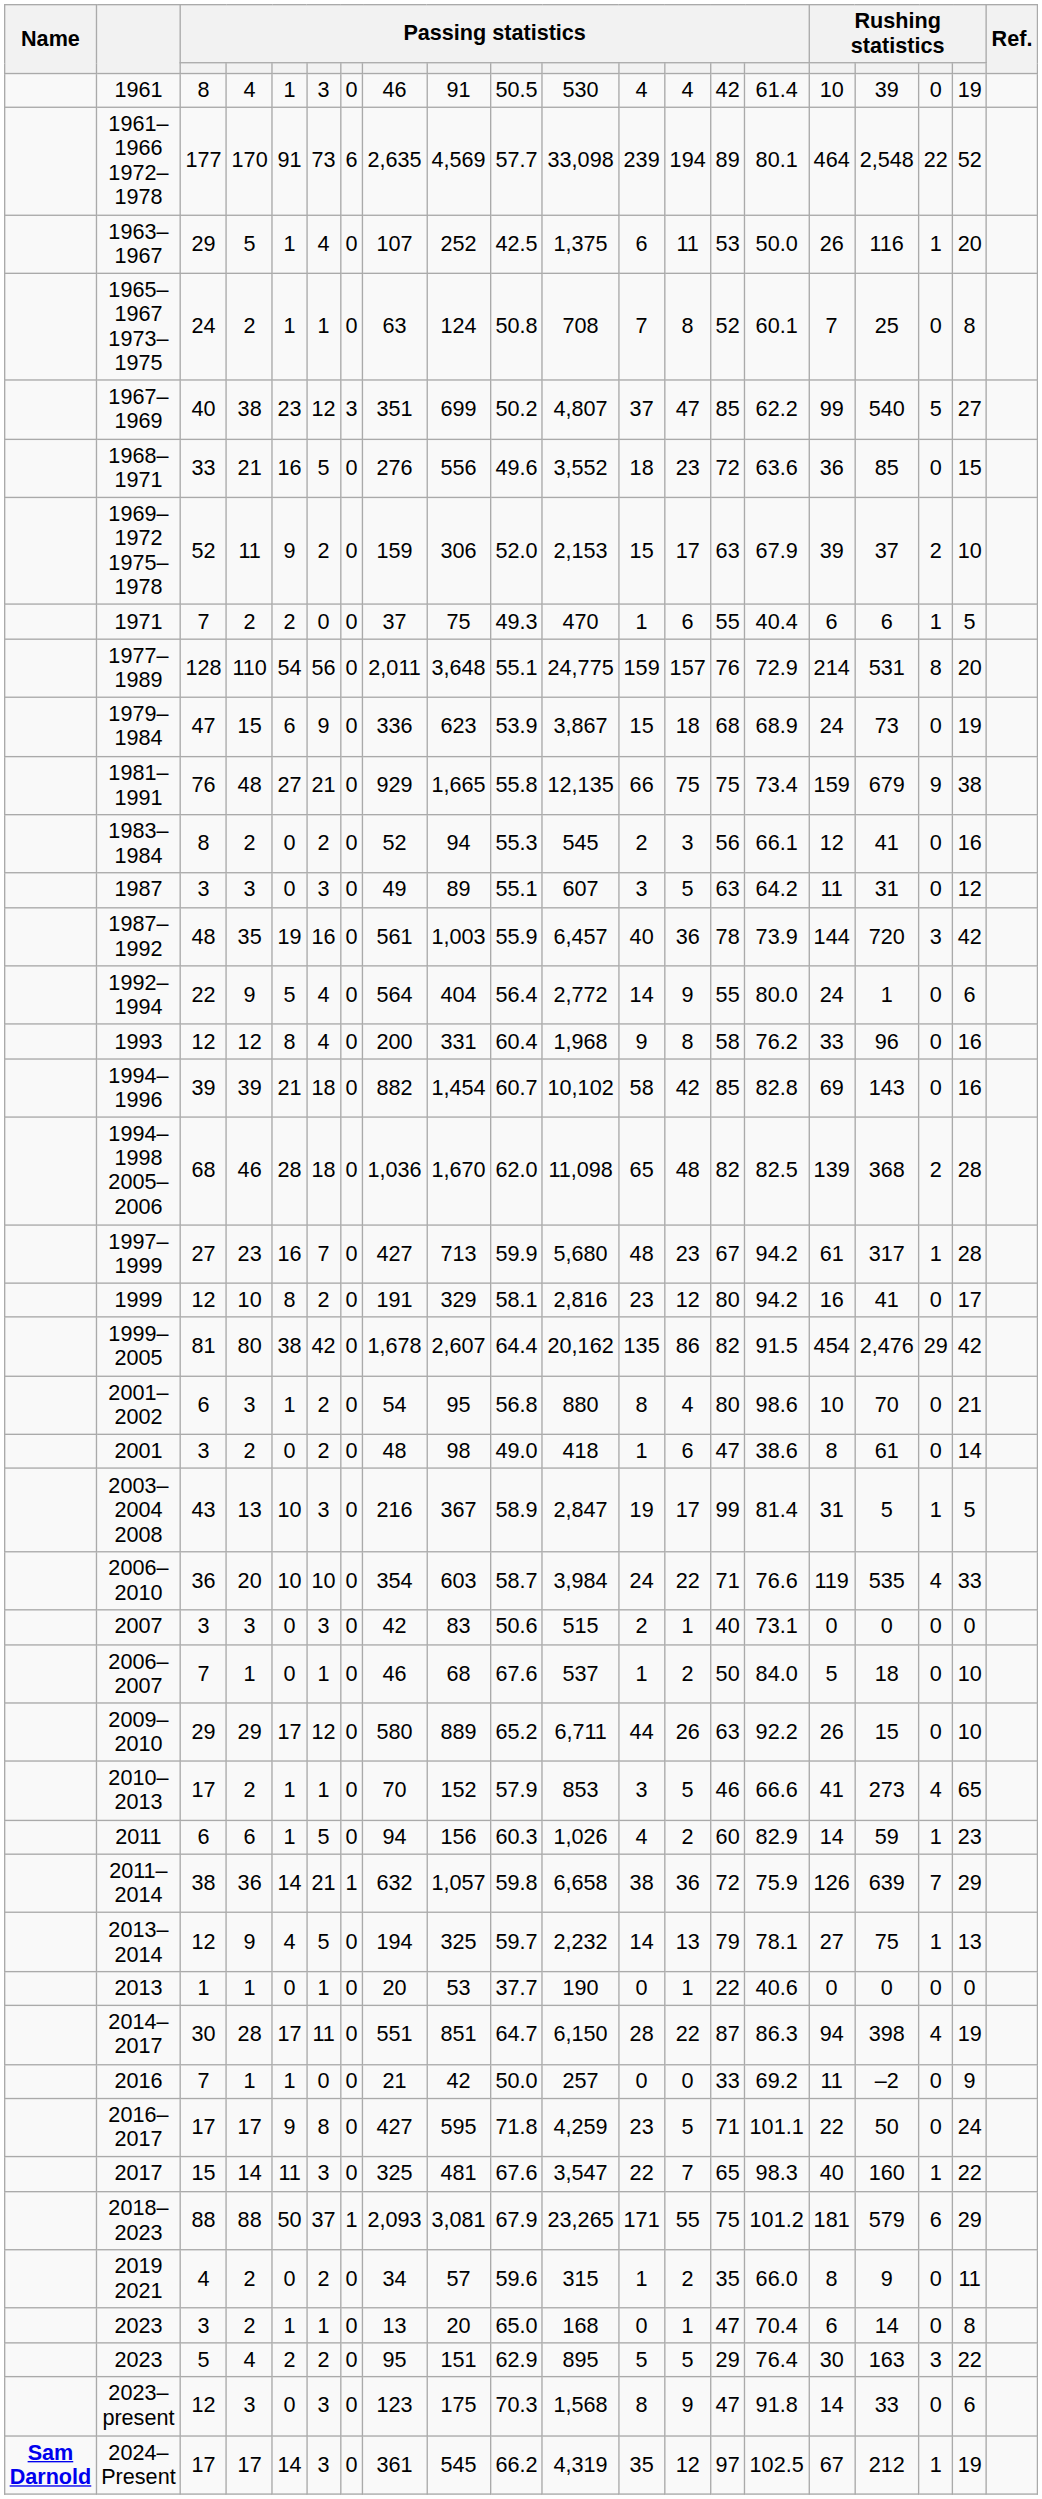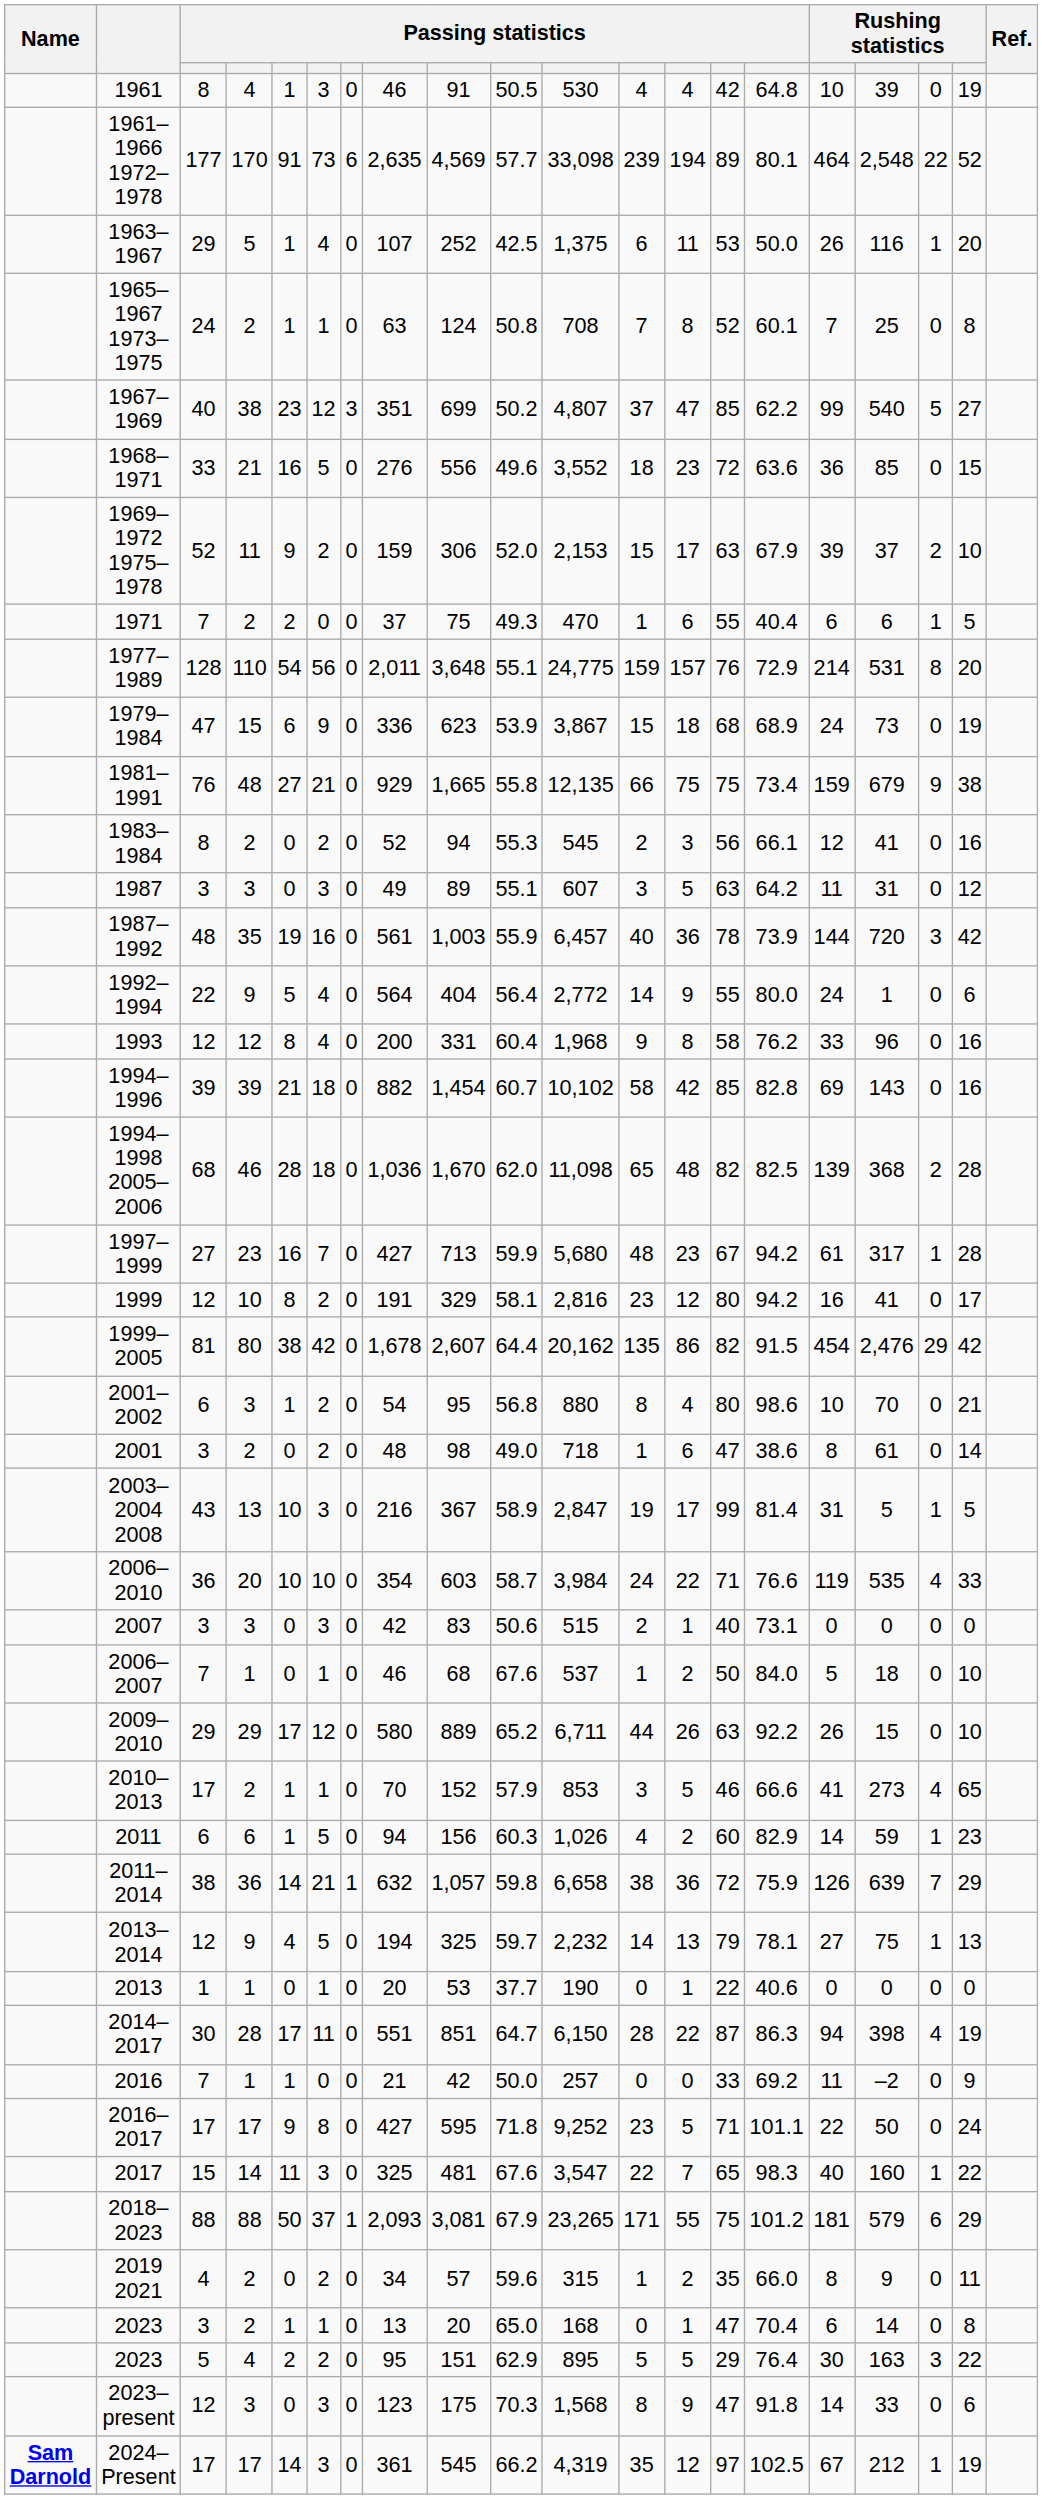1961 | column 15: 61.4 -> 64.8
2001 | column 11: 418 -> 718
2016–2017 | column 11: 4,259 -> 9,252
